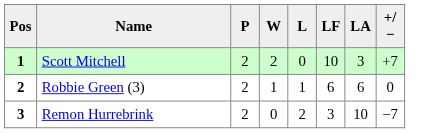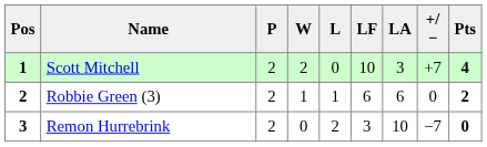+ column: Pts | 4 | 2 | 0
